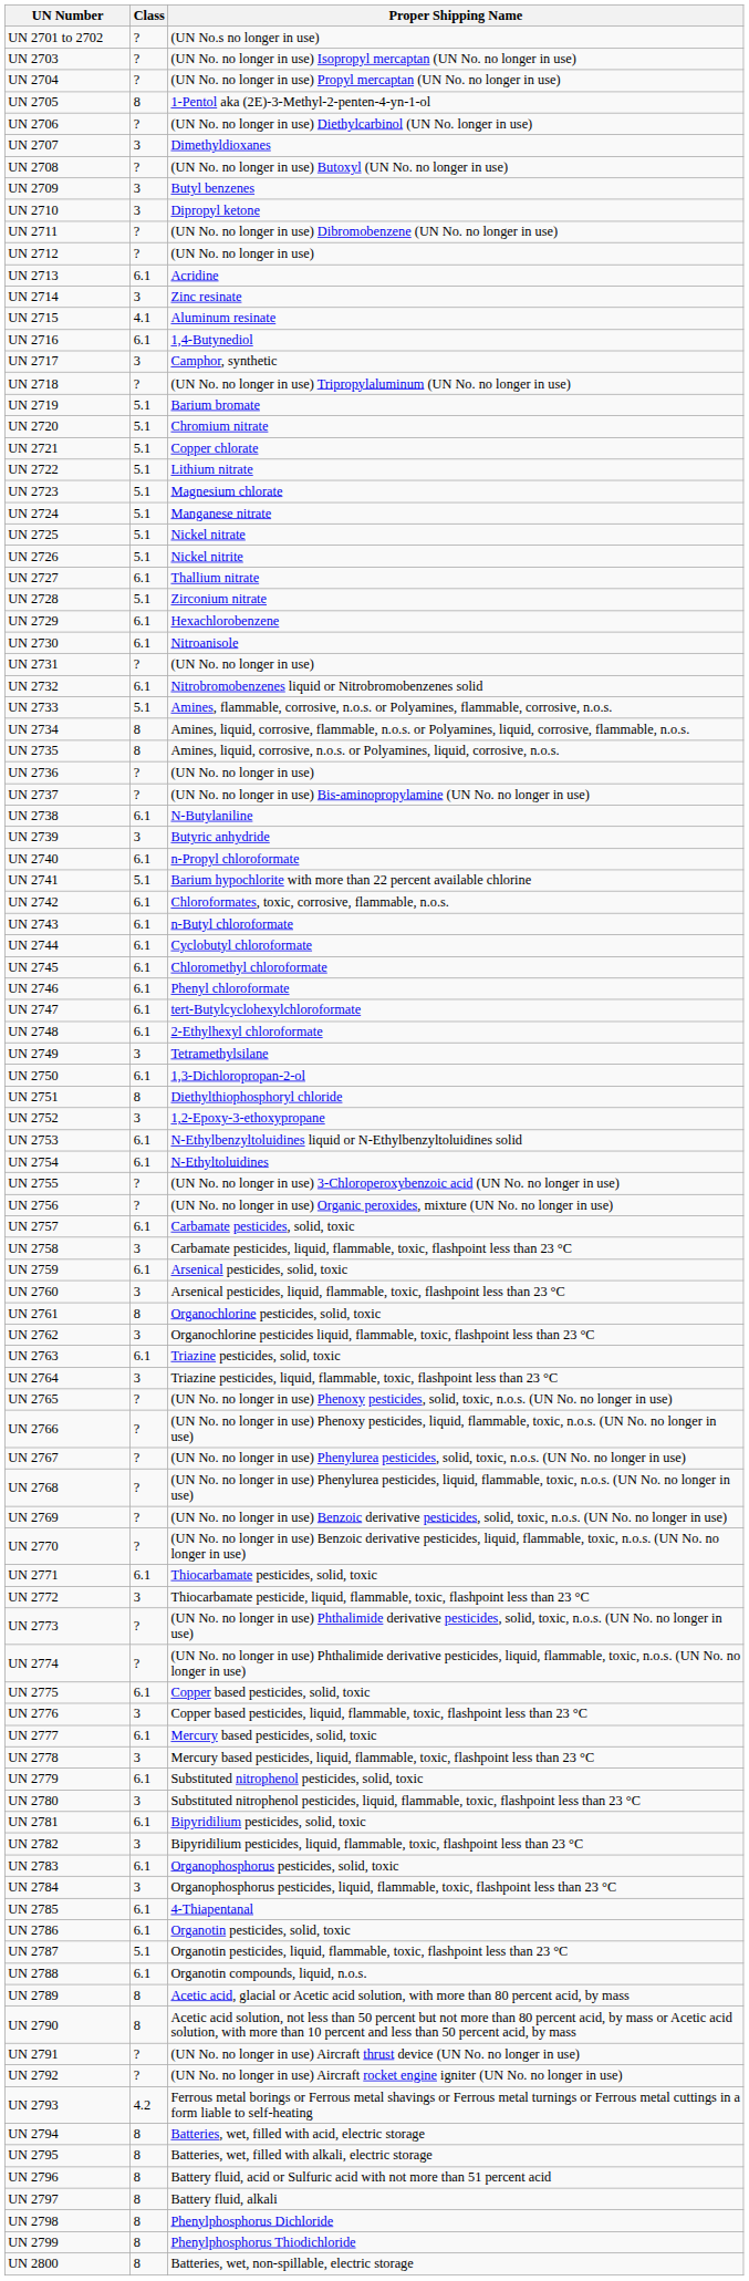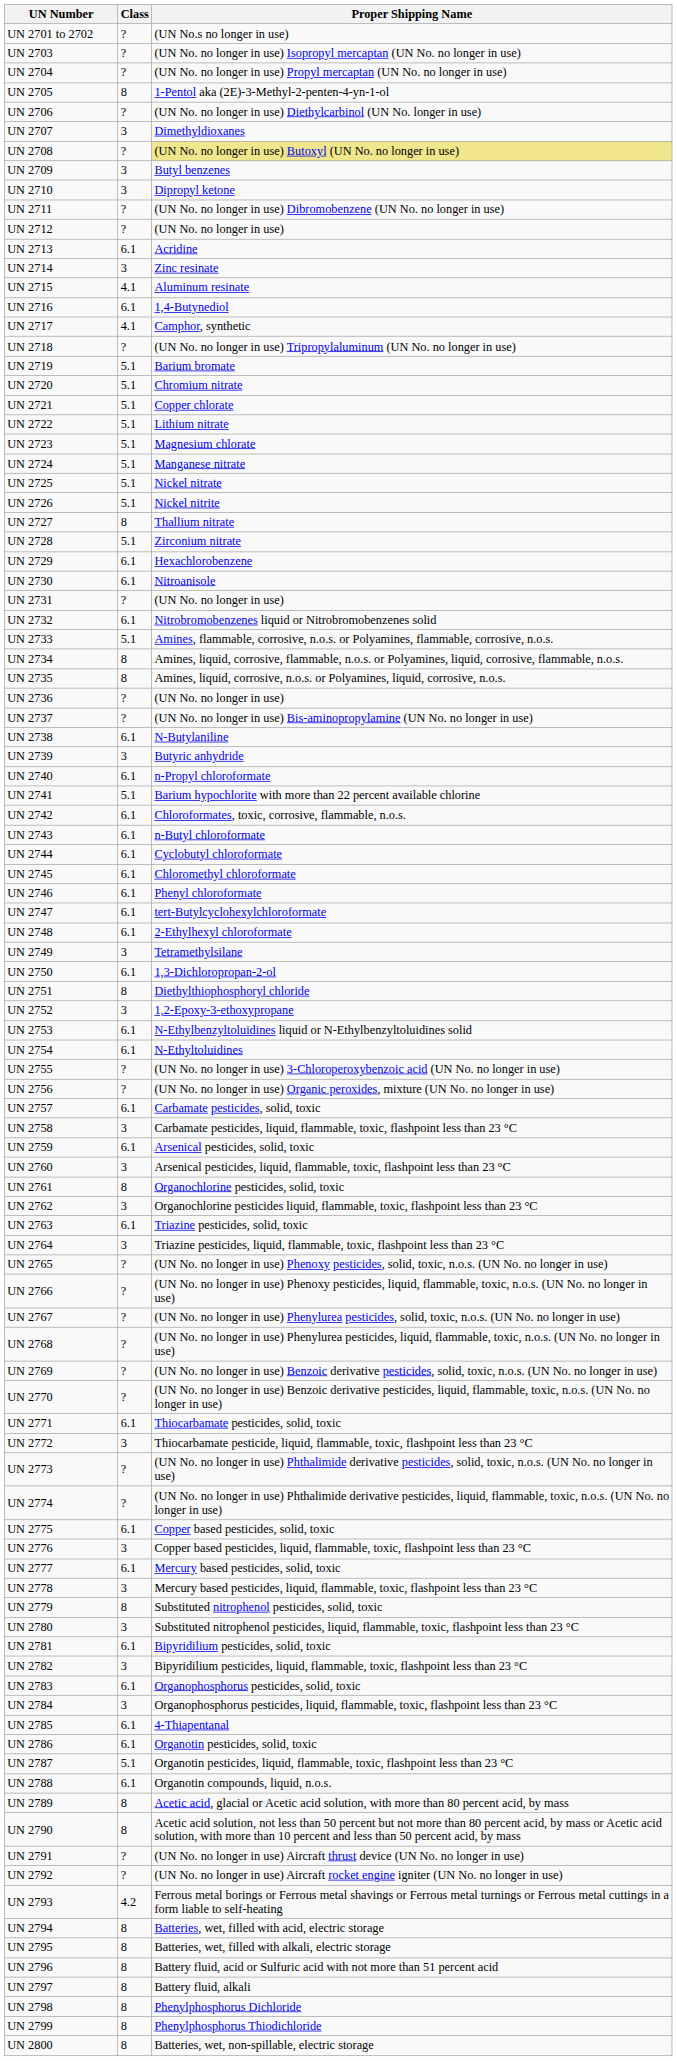UN 2708 | Proper Shipping Name: no background -> khaki background
UN 2717 | Class: 3 -> 4.1
UN 2727 | Class: 6.1 -> 8
UN 2779 | Class: 6.1 -> 8
